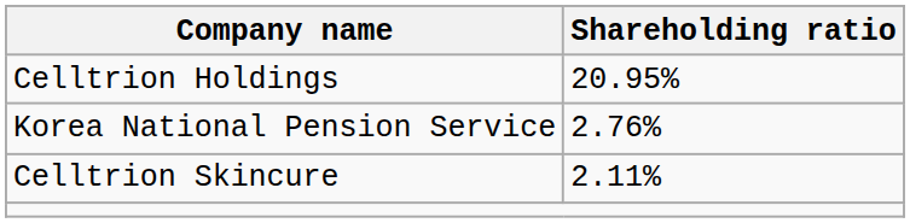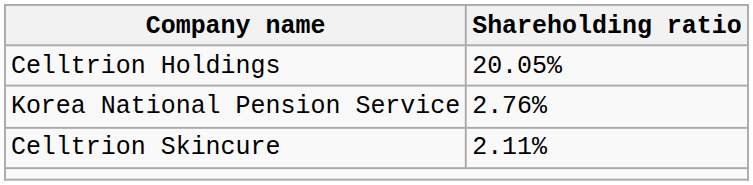Celltrion Holdings | Shareholding ratio: 20.95% -> 20.05%
